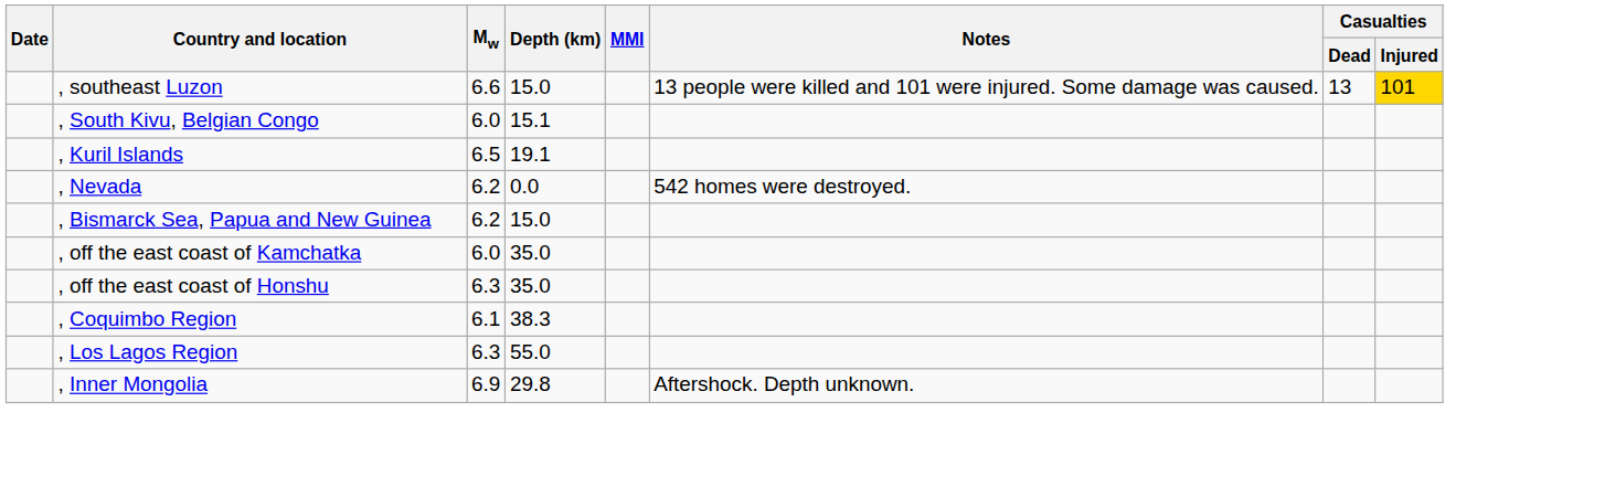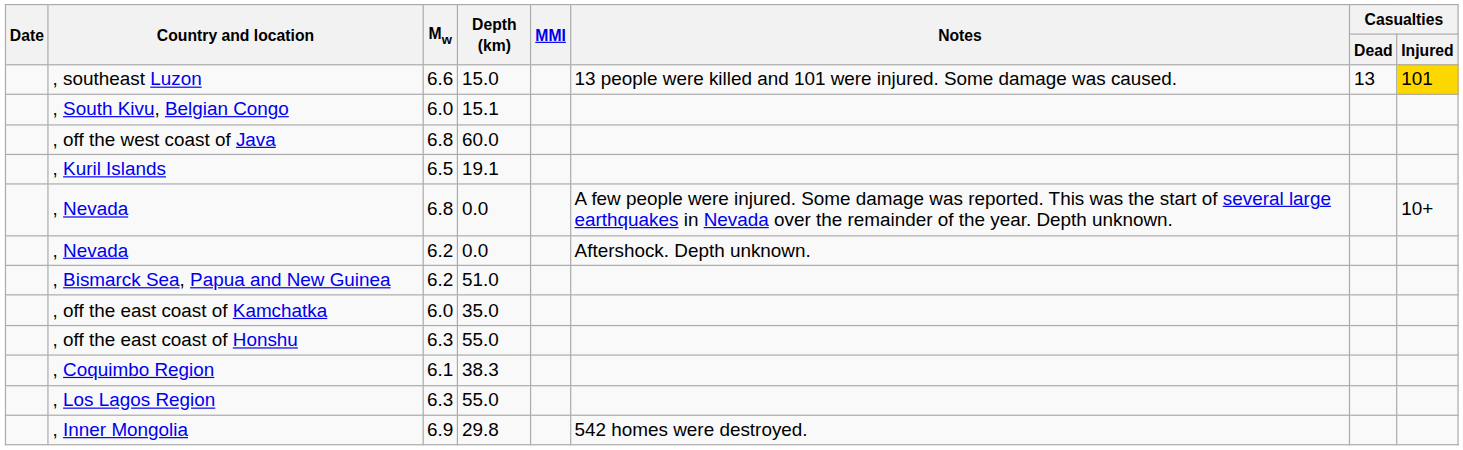+ row: , off the west coast of Java | 6.8 | 60.0
+ row: , Nevada | 6.8 | 0.0 | A few people were injured. Some damage was reported. This was the start of several large earthquakes in Nevada over the remainder of the year. Depth unknown. | 10+
, Nevada / 6.2 | Notes: 542 homes were destroyed. -> Aftershock. Depth unknown.
, Bismarck Sea, Papua and New Guinea | Depth (km): 15.0 -> 51.0
, off the east coast of Honshu | Depth (km): 35.0 -> 55.0
, Inner Mongolia | Notes: Aftershock. Depth unknown. -> 542 homes were destroyed.
